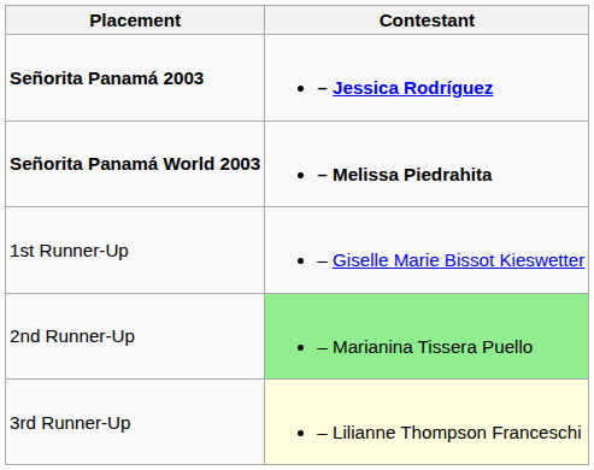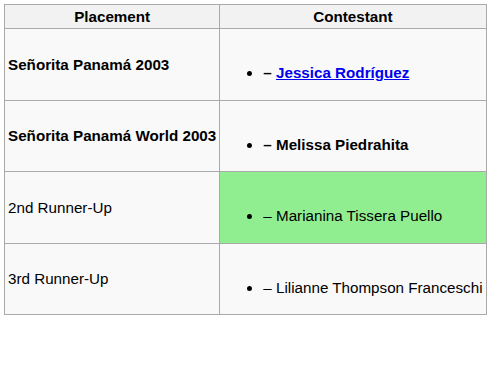- row: 1st Runner-Up | – Giselle Marie Bissot Kieswetter
3rd Runner-Up | Contestant: lightyellow background -> no background
